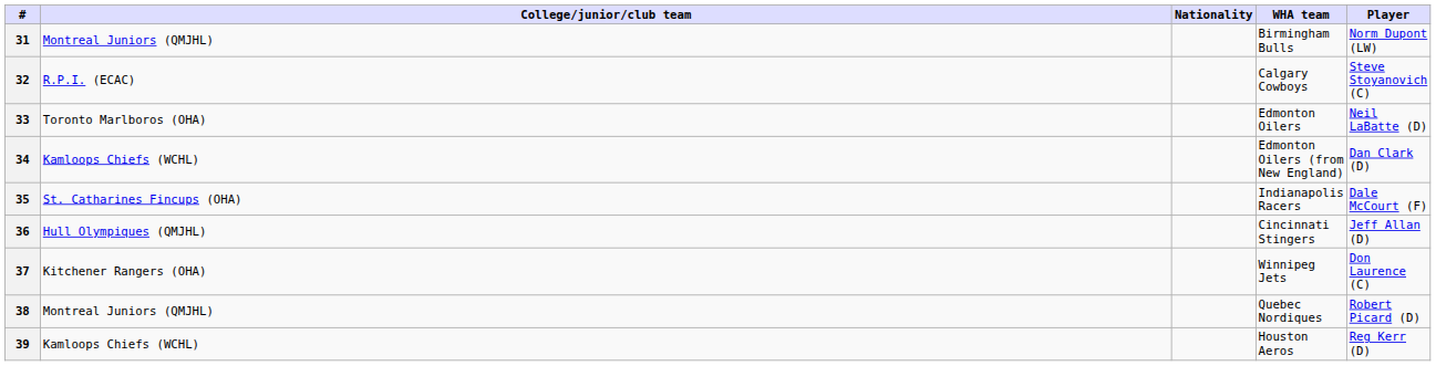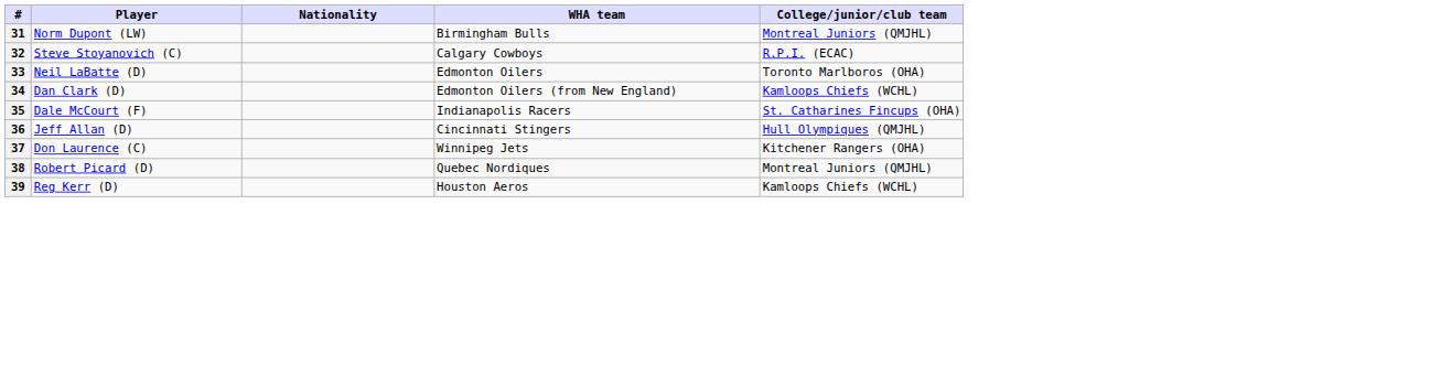columns swapped: Player <-> College/junior/club team
